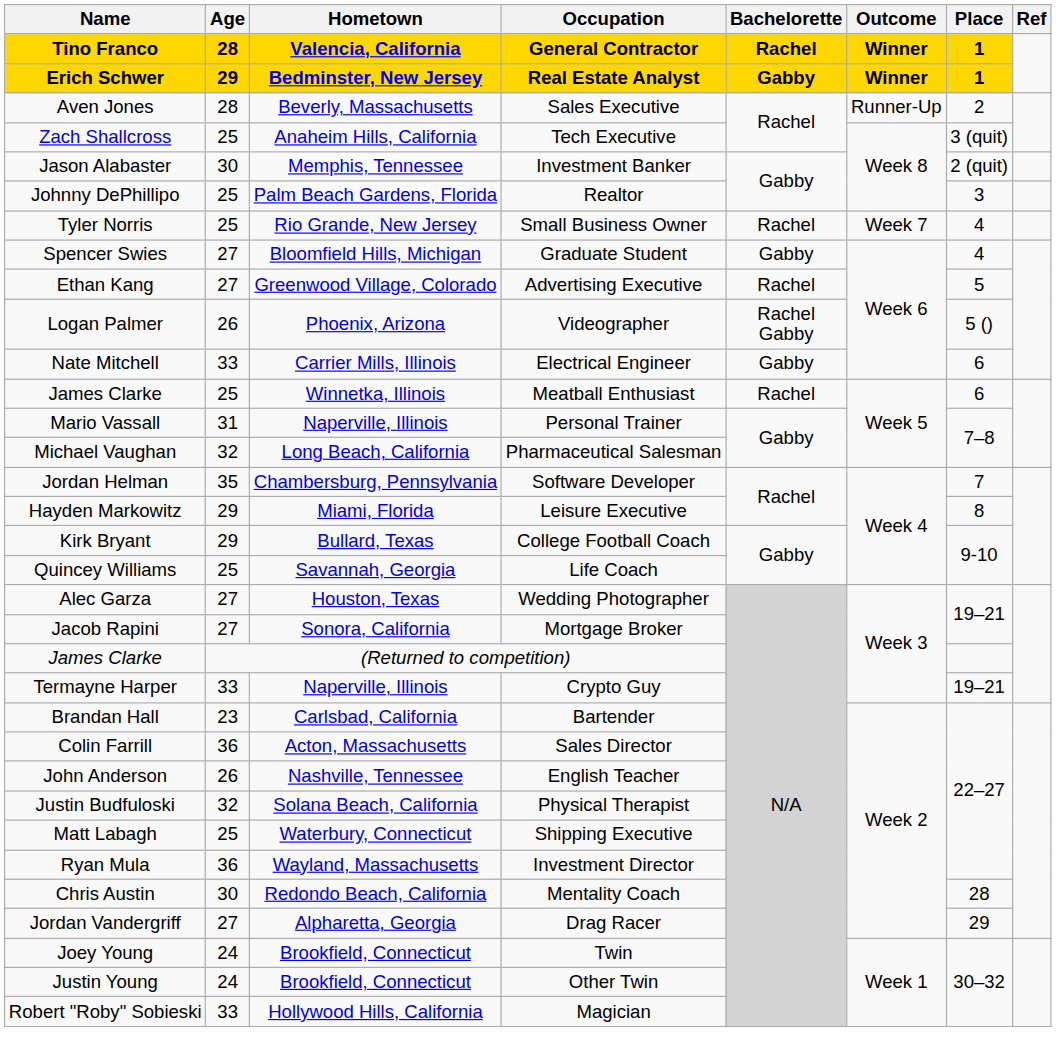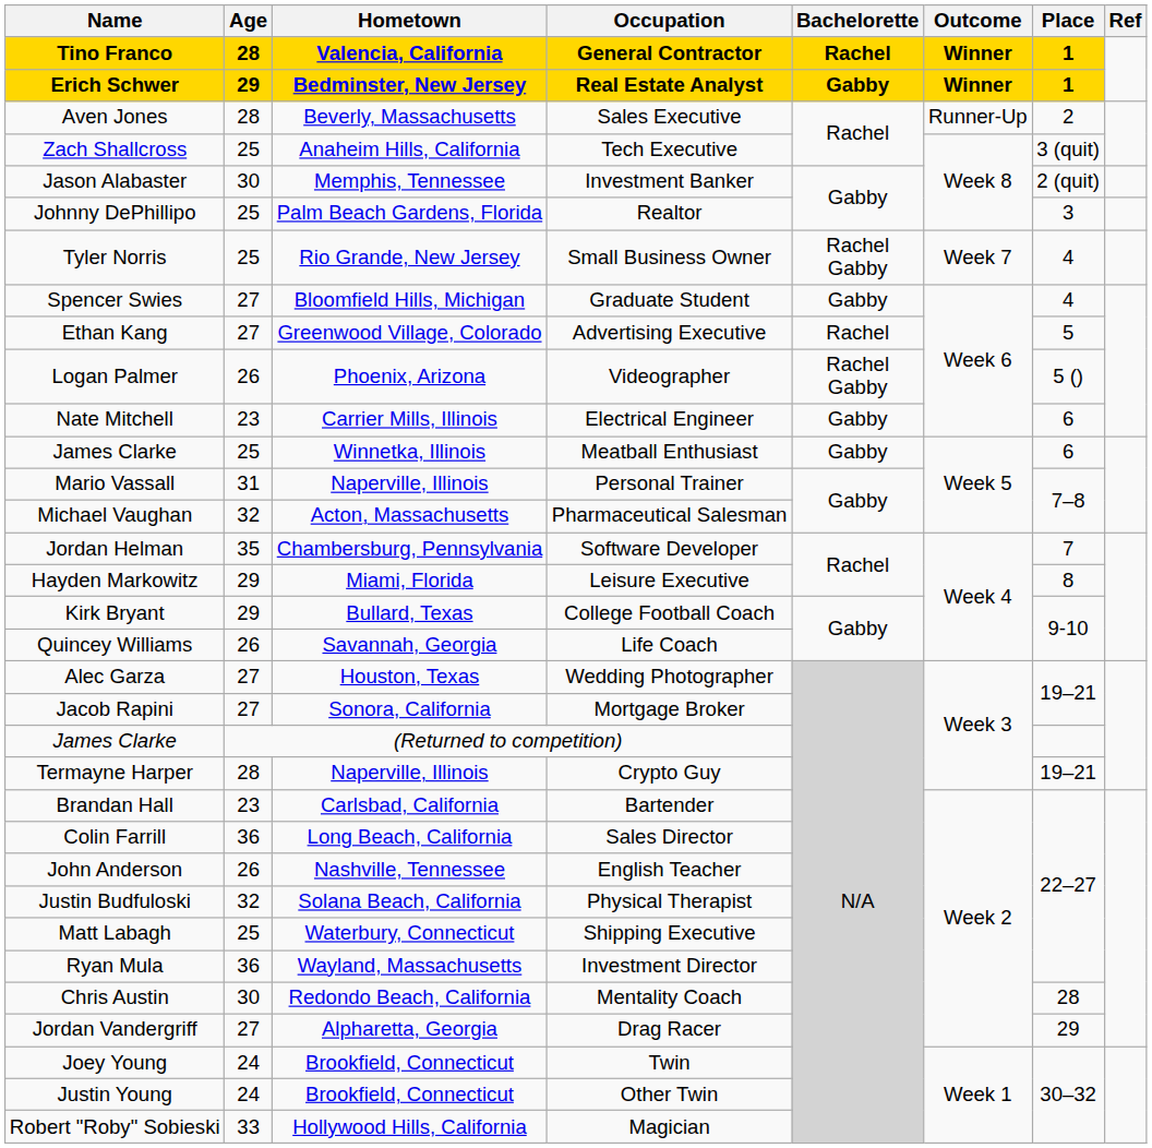Small Business Owner | Bachelorette: Rachel -> Rachel Gabby
Electrical Engineer | Age: 33 -> 23
Meatball Enthusiast | Bachelorette: Rachel -> Gabby
Pharmaceutical Salesman | Hometown: Long Beach, California -> Acton, Massachusetts
Life Coach | Age: 25 -> 26
Crypto Guy | Age: 33 -> 28
Sales Director | Hometown: Acton, Massachusetts -> Long Beach, California
